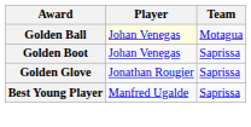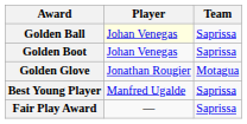Golden Ball | Team: Motagua -> Saprissa
Golden Glove | Team: Saprissa -> Motagua
+ row: Fair Play Award | — | Saprissa
